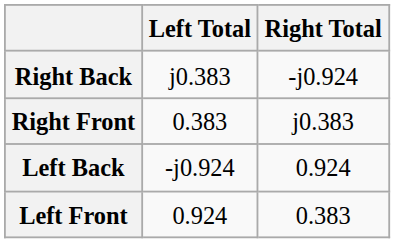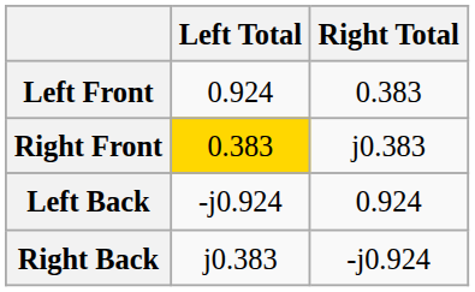rows swapped: Left Front <-> Right Back
Right Front | Left Total: no background -> gold background
